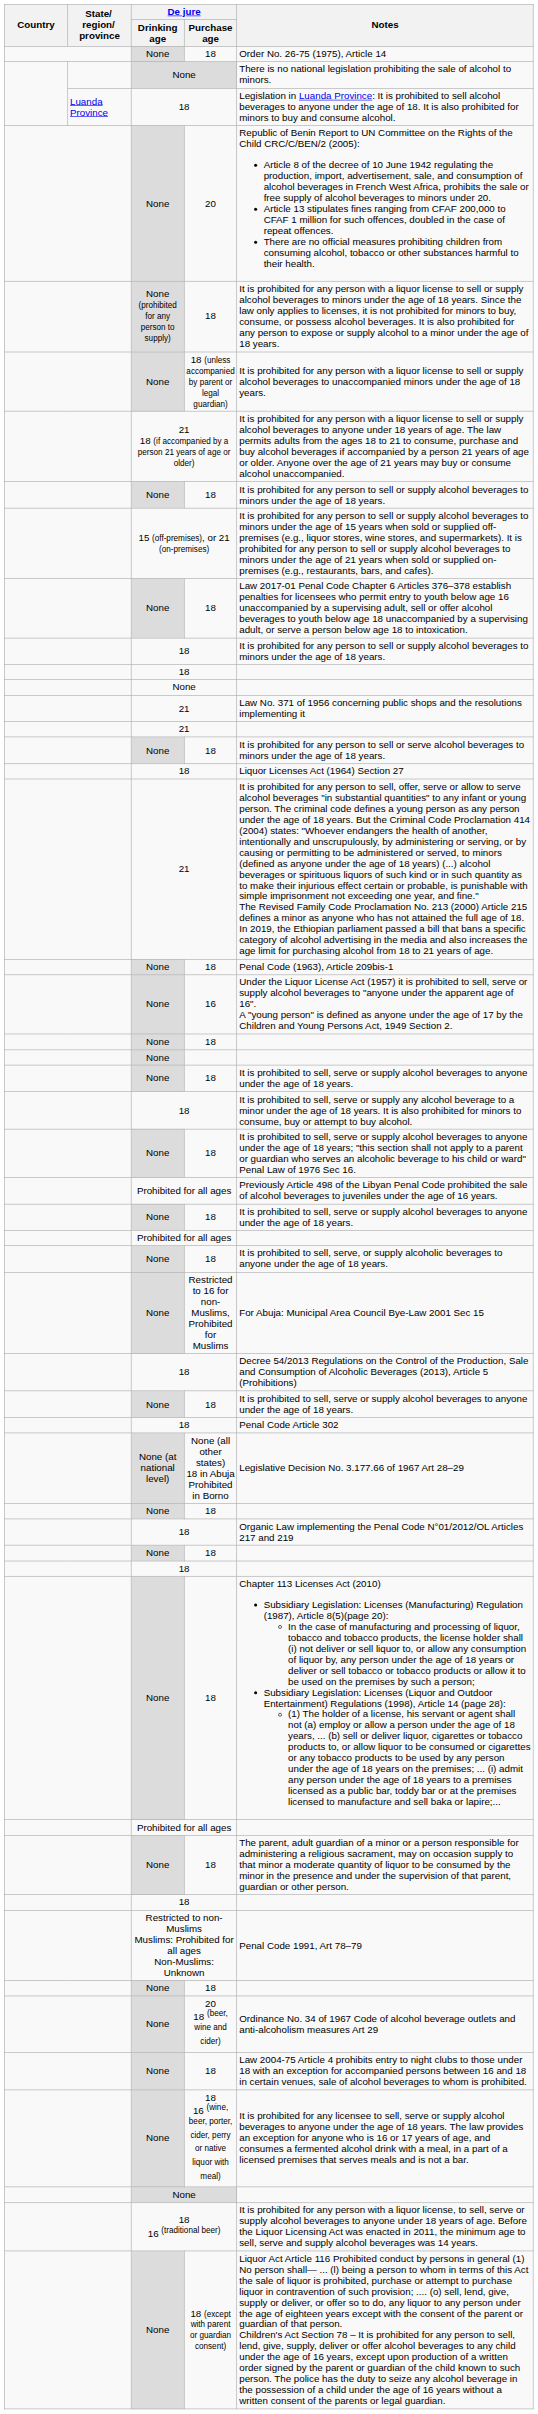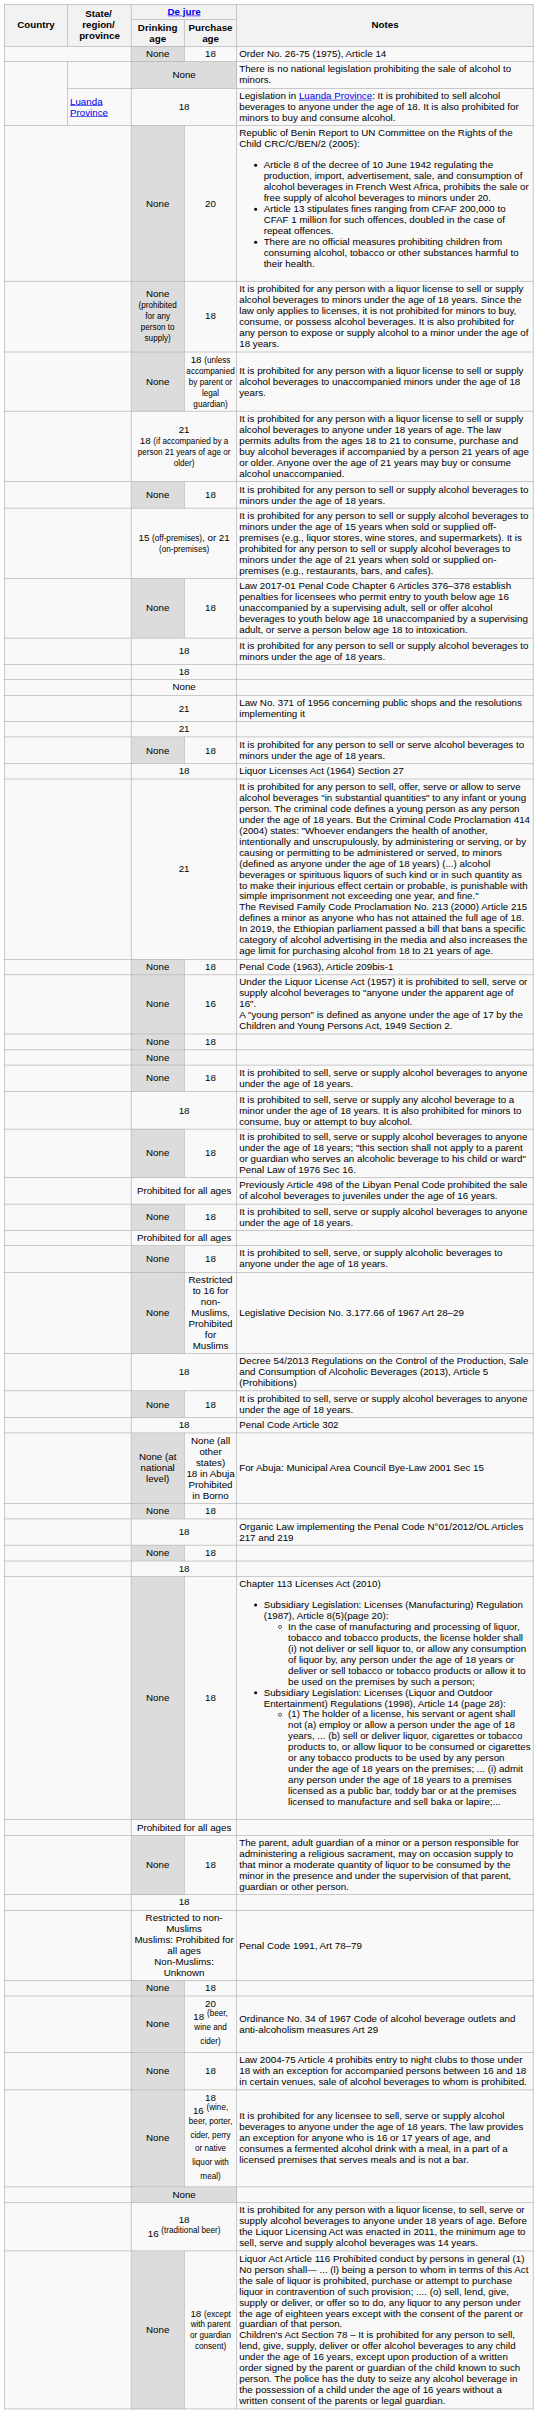Restricted to 16 for non-Muslims, Prohibited for Muslims | Notes: For Abuja: Municipal Area Council Bye-Law 2001 Sec 15 -> Legislative Decision No. 3.177.66 of 1967 Art 28–29
None (all other states) 18 in Abuja Prohibited in Borno | Notes: Legislative Decision No. 3.177.66 of 1967 Art 28–29 -> For Abuja: Municipal Area Council Bye-Law 2001 Sec 15
